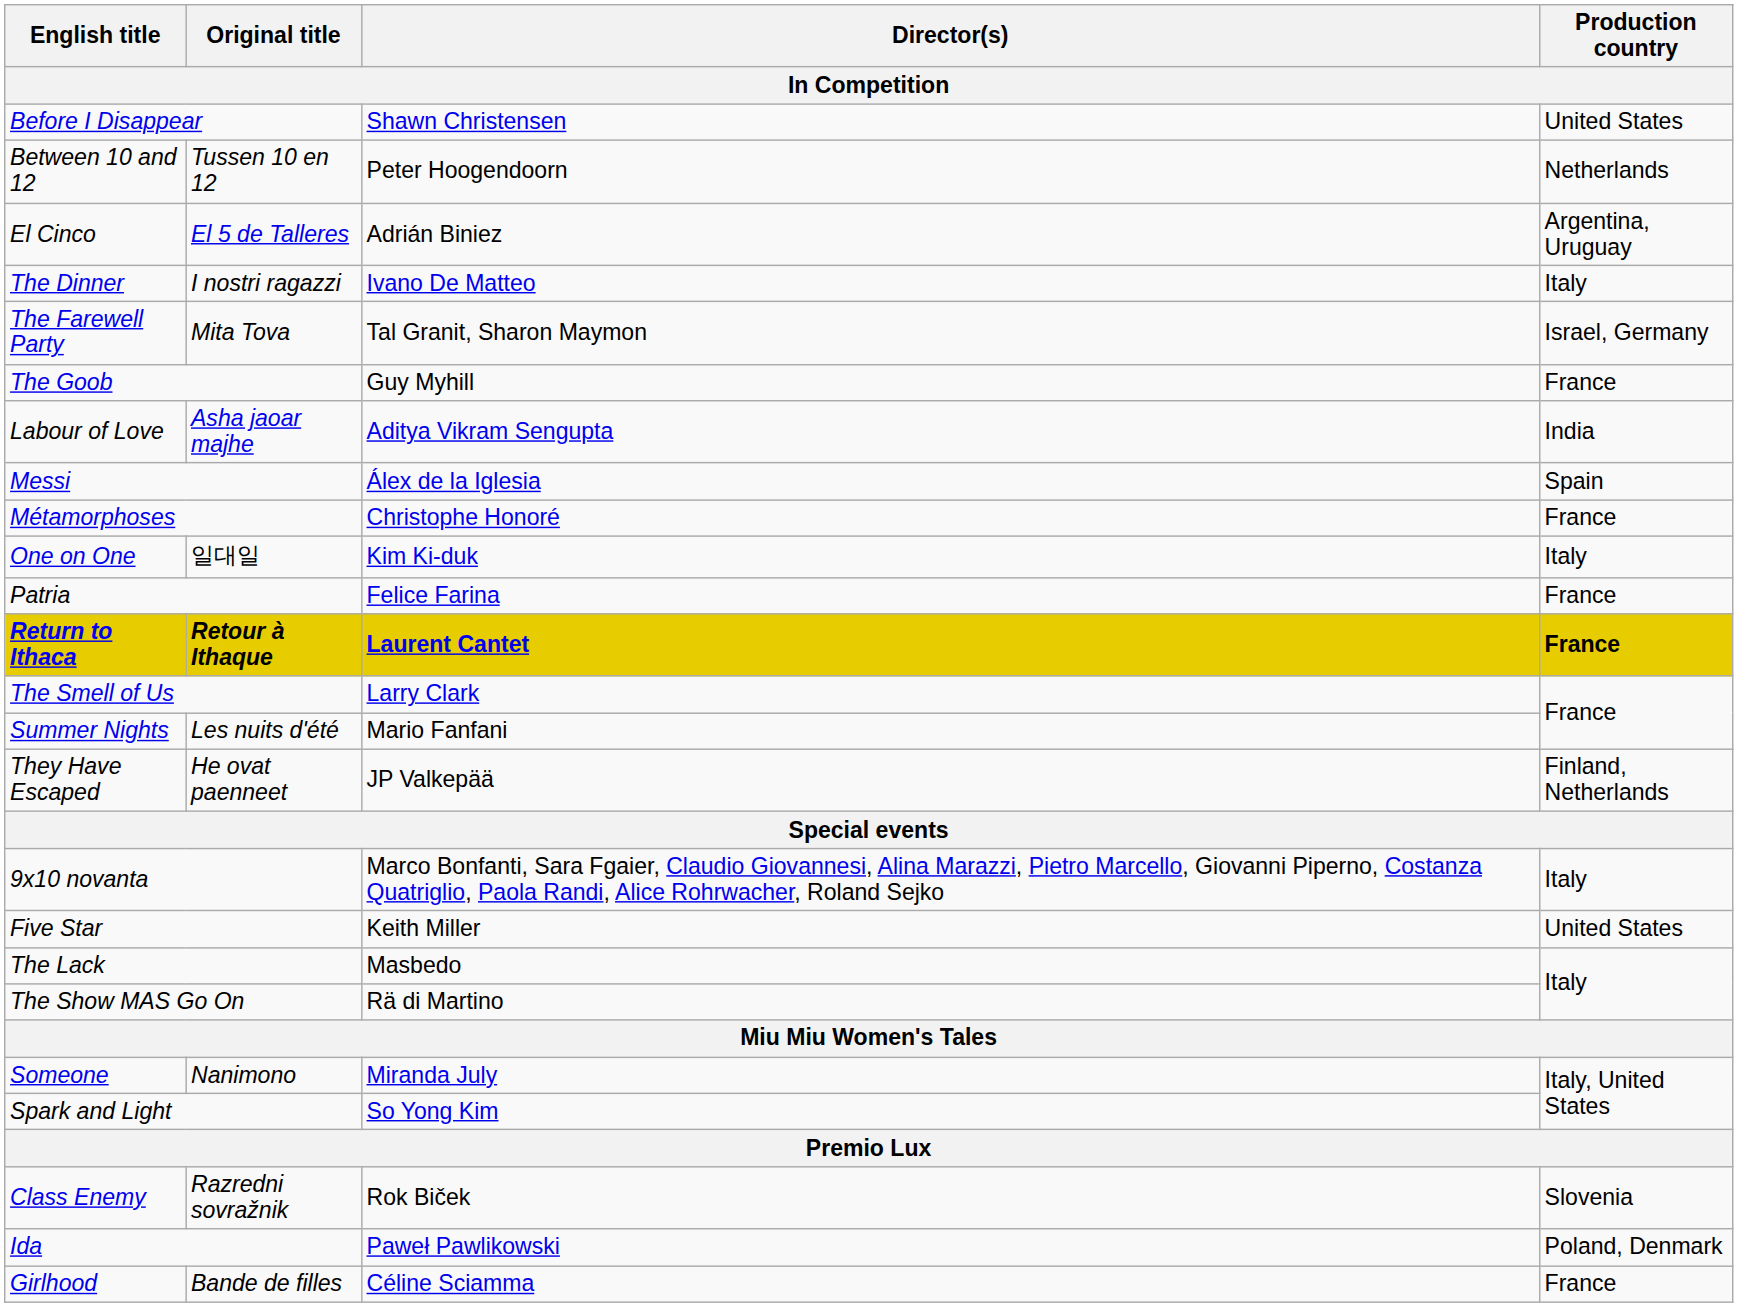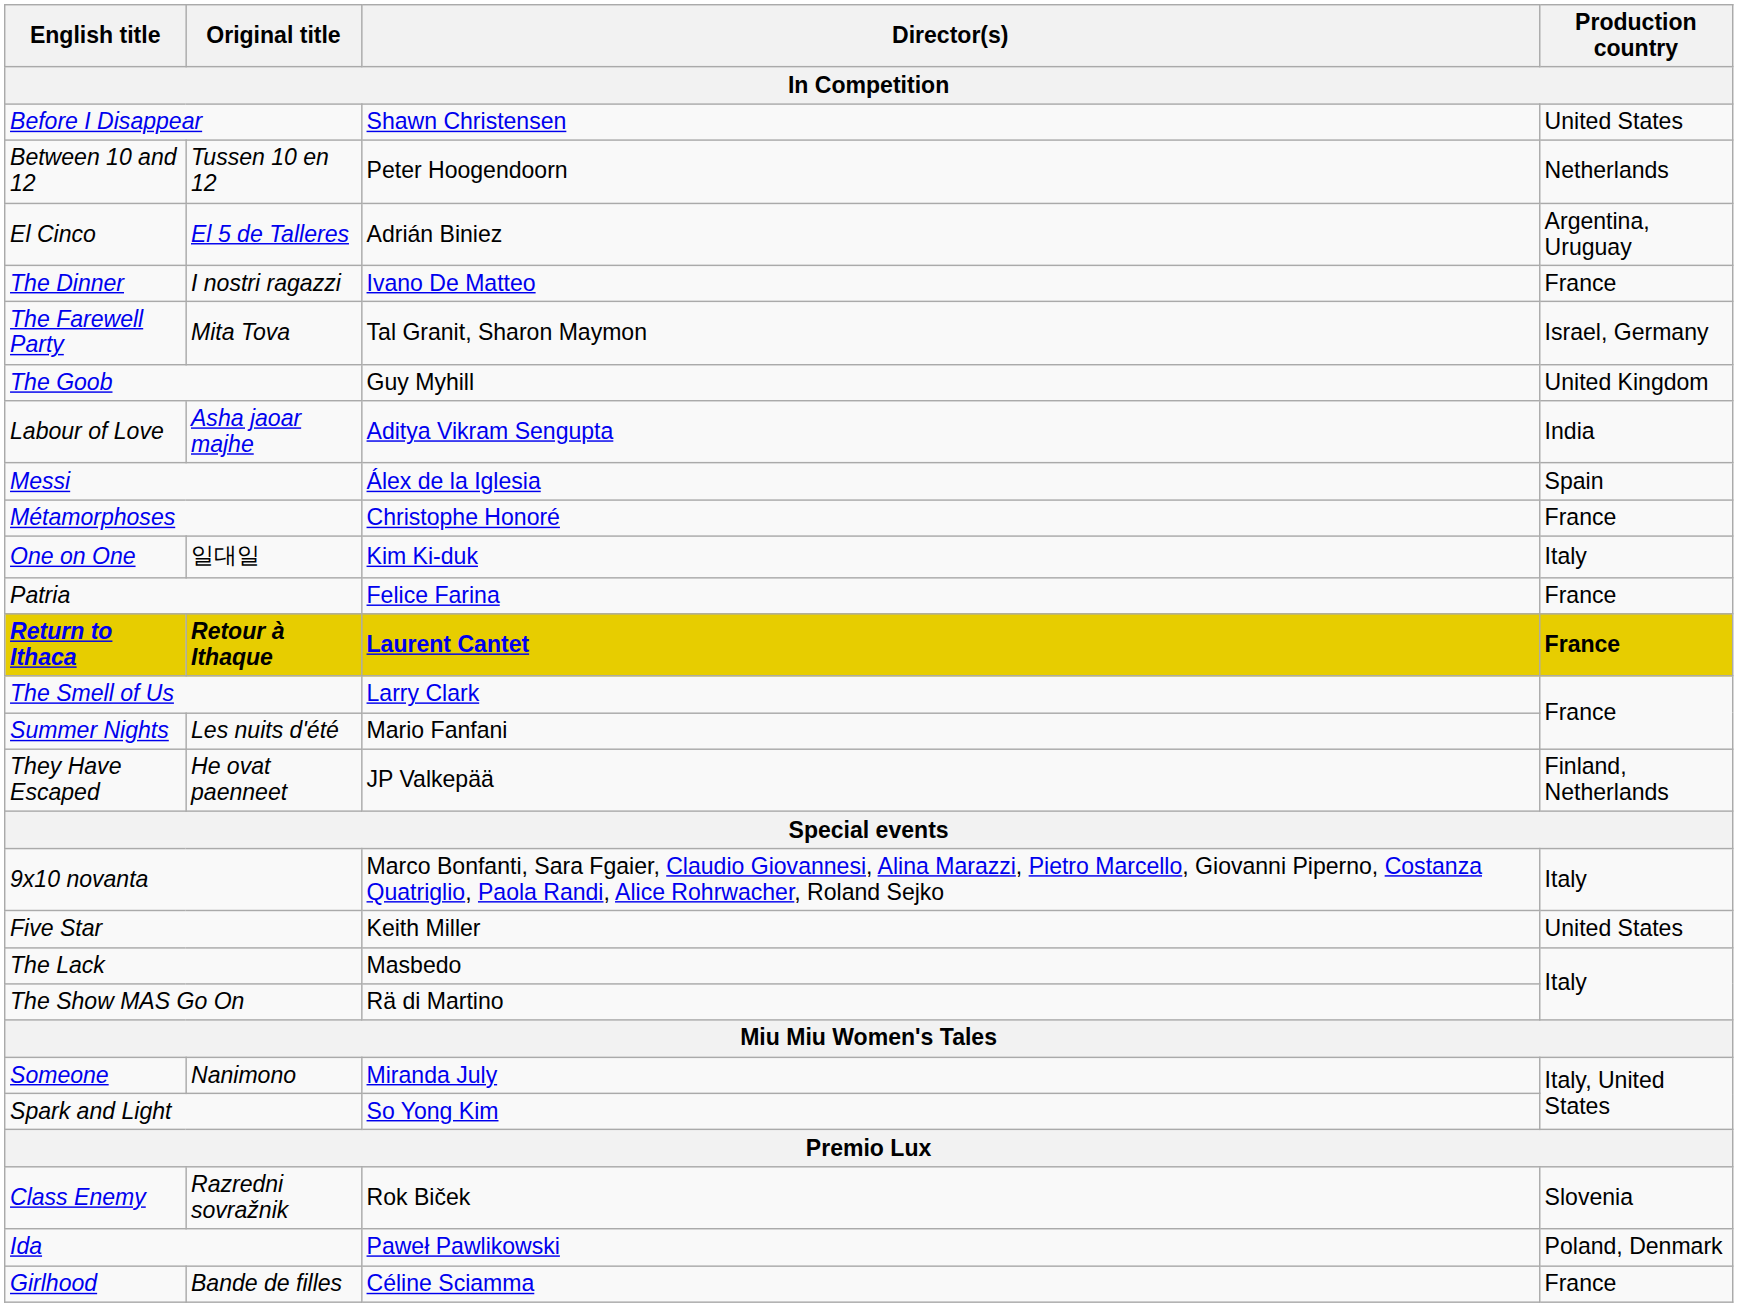The Dinner | Production country: Italy -> France
The Goob | Production country: France -> United Kingdom
